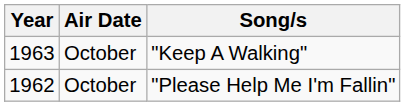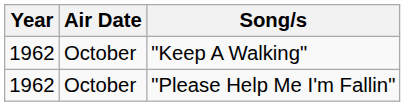"Keep A Walking" | Year: 1963 -> 1962
